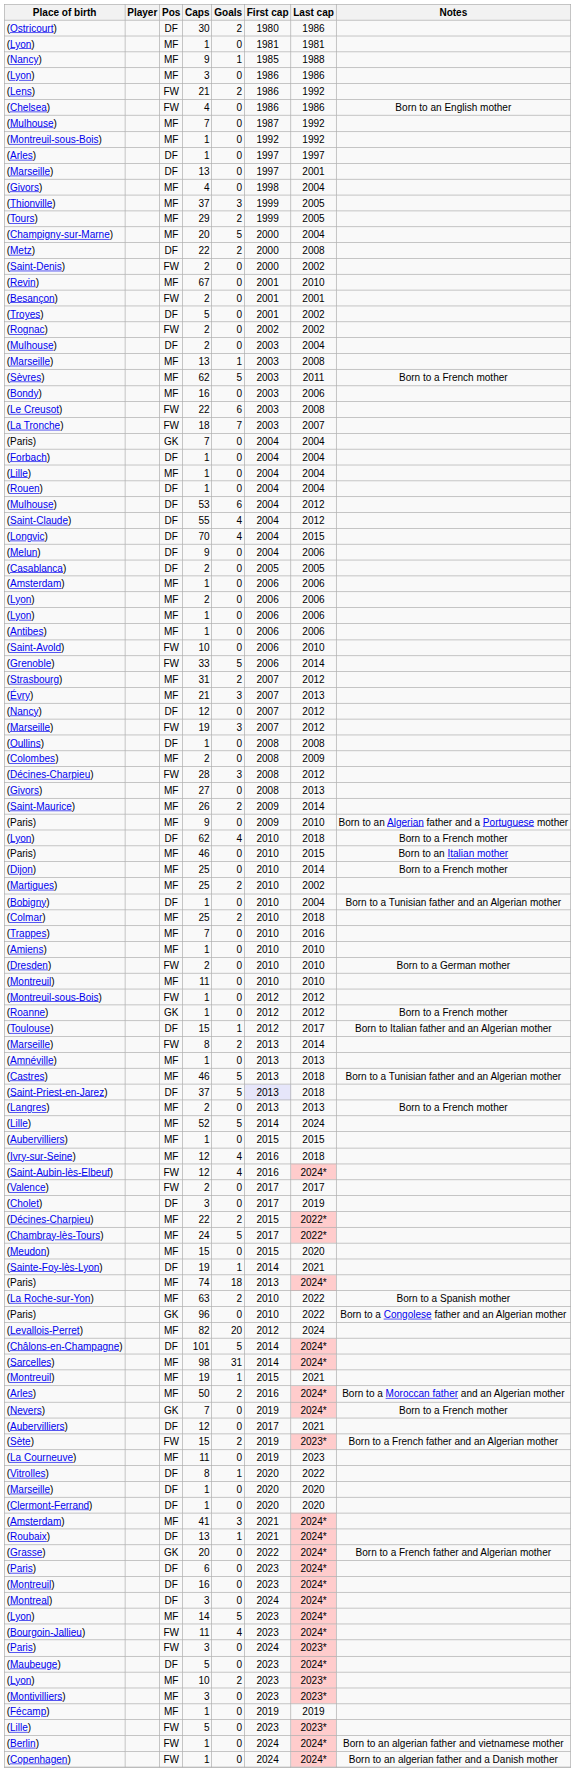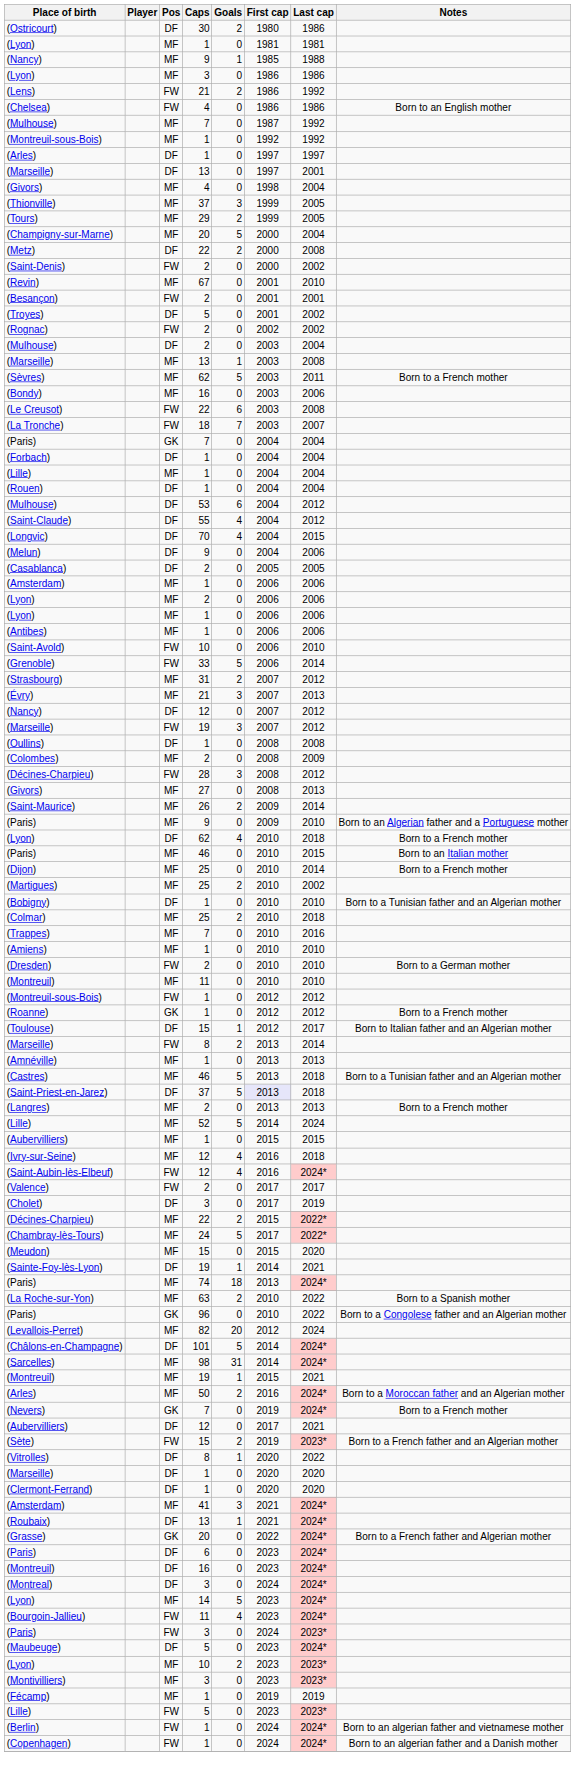(Bobigny) | Last cap: 2004 -> 2010
- row: (La Courneuve) | MF | 11 | 0 | 2019 | 2023
